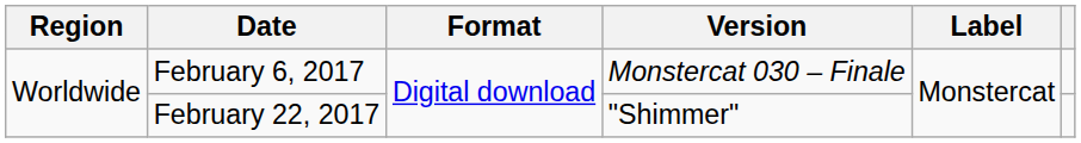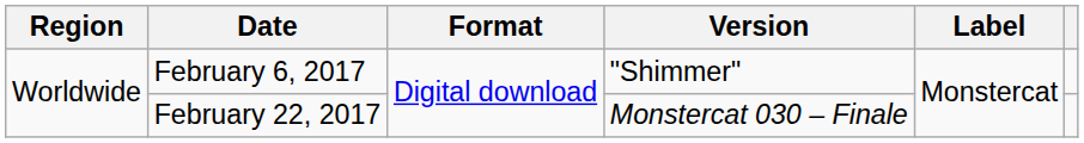February 6, 2017 | Version: Monstercat 030 – Finale -> "Shimmer"
February 22, 2017 | Version: "Shimmer" -> Monstercat 030 – Finale
